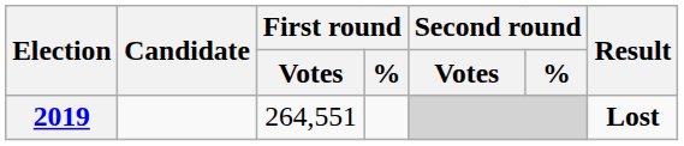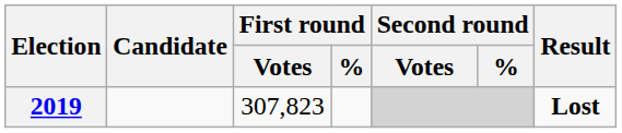2019 | First round / Votes: 264,551 -> 307,823
